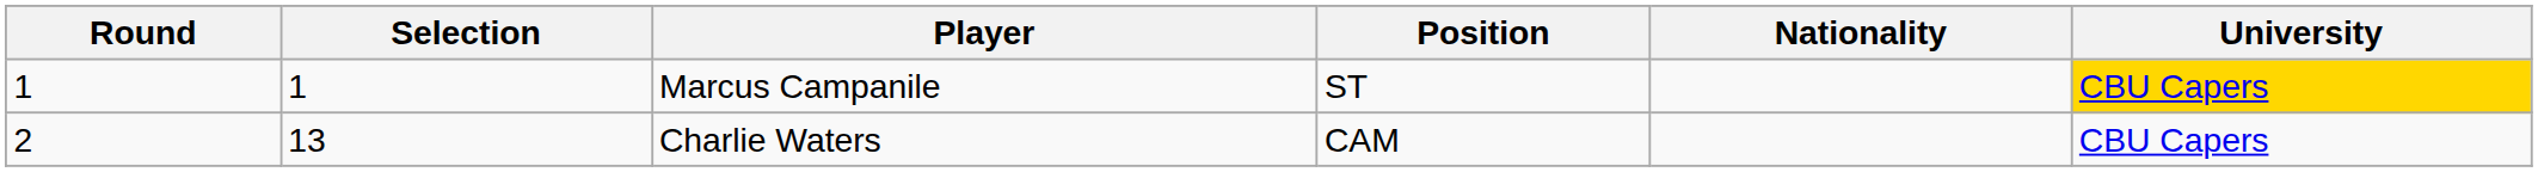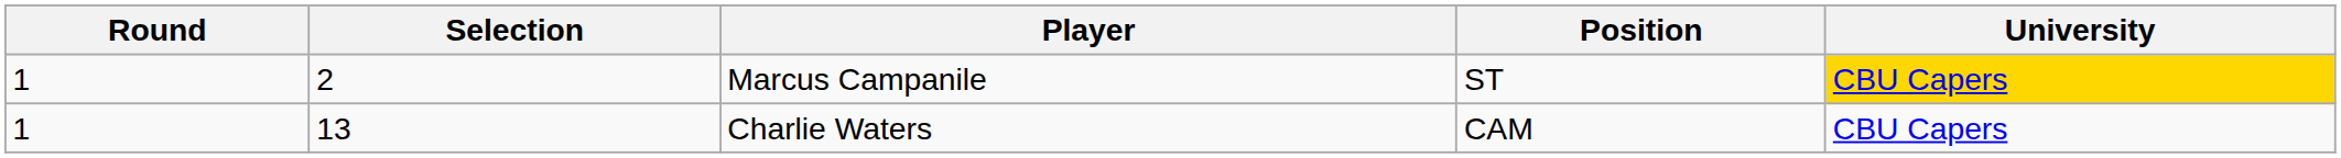- column: Nationality
Marcus Campanile | Selection: 1 -> 2
Charlie Waters | Round: 2 -> 1
